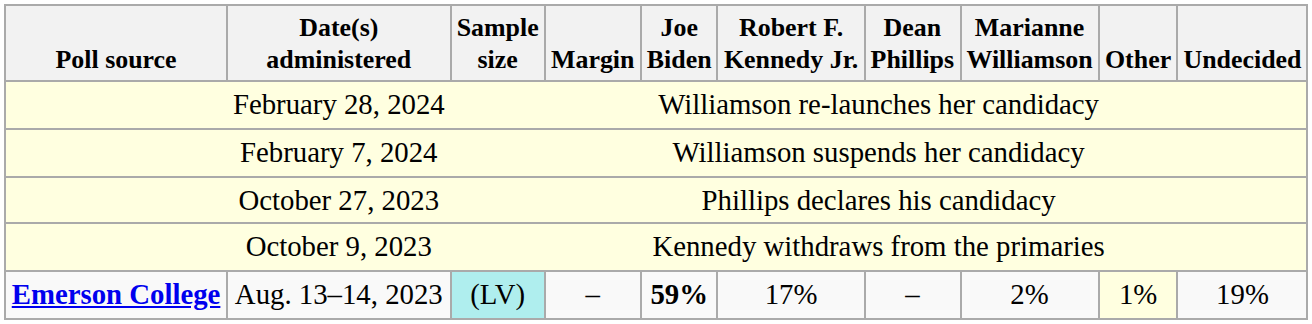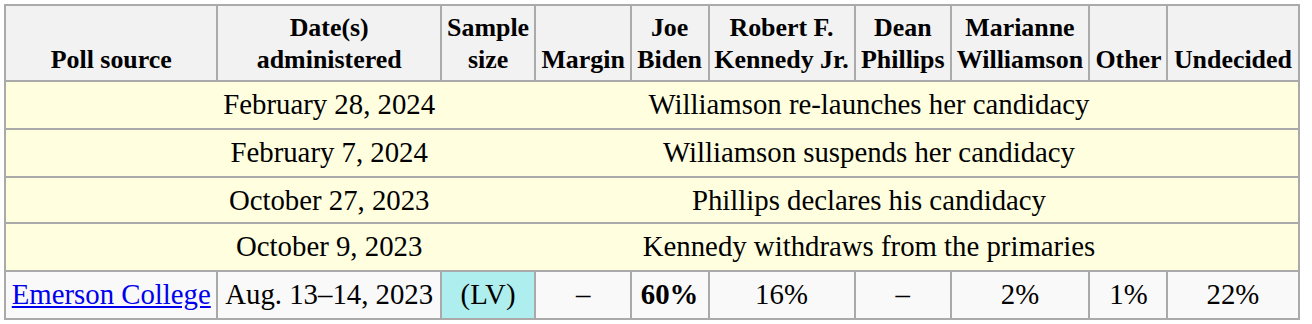Aug. 13–14, 2023 | Poll source: bold -> normal
Aug. 13–14, 2023 | Joe Biden: 59% -> 60%
Aug. 13–14, 2023 | Robert F. Kennedy Jr.: 17% -> 16%
Aug. 13–14, 2023 | Other: lightyellow background -> no background
Aug. 13–14, 2023 | Undecided: 19% -> 22%
